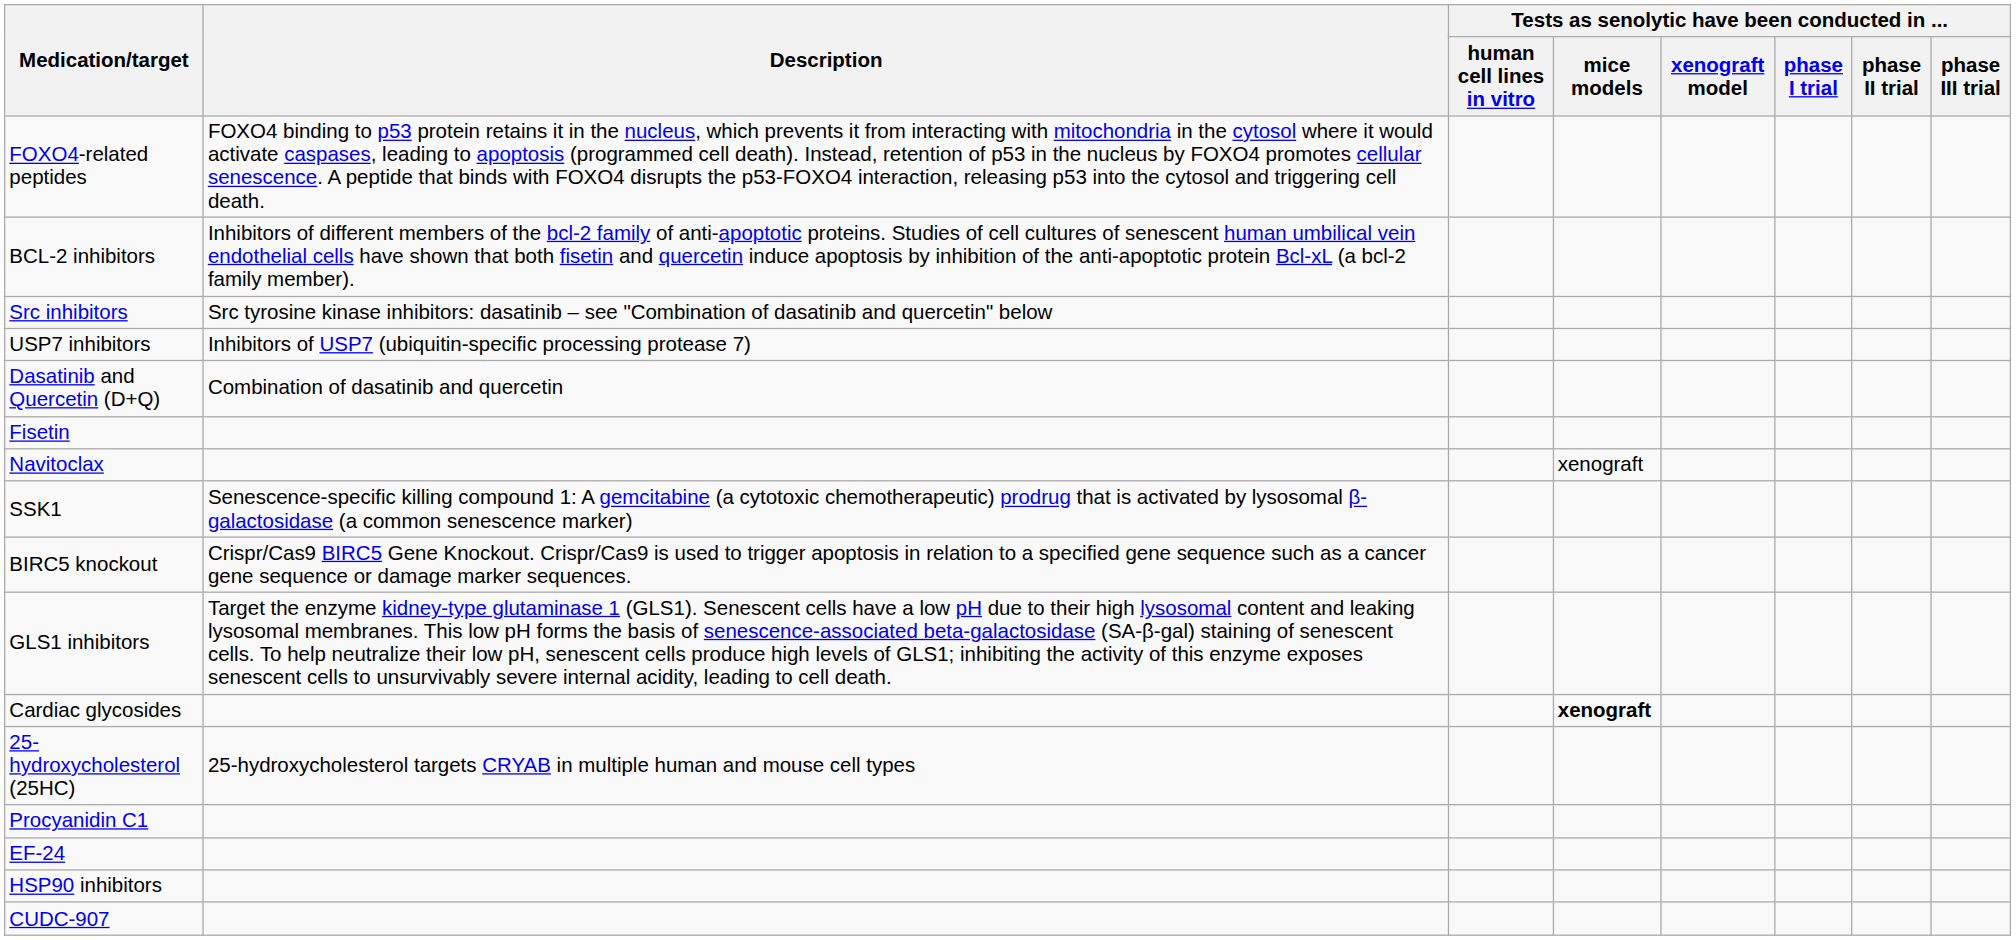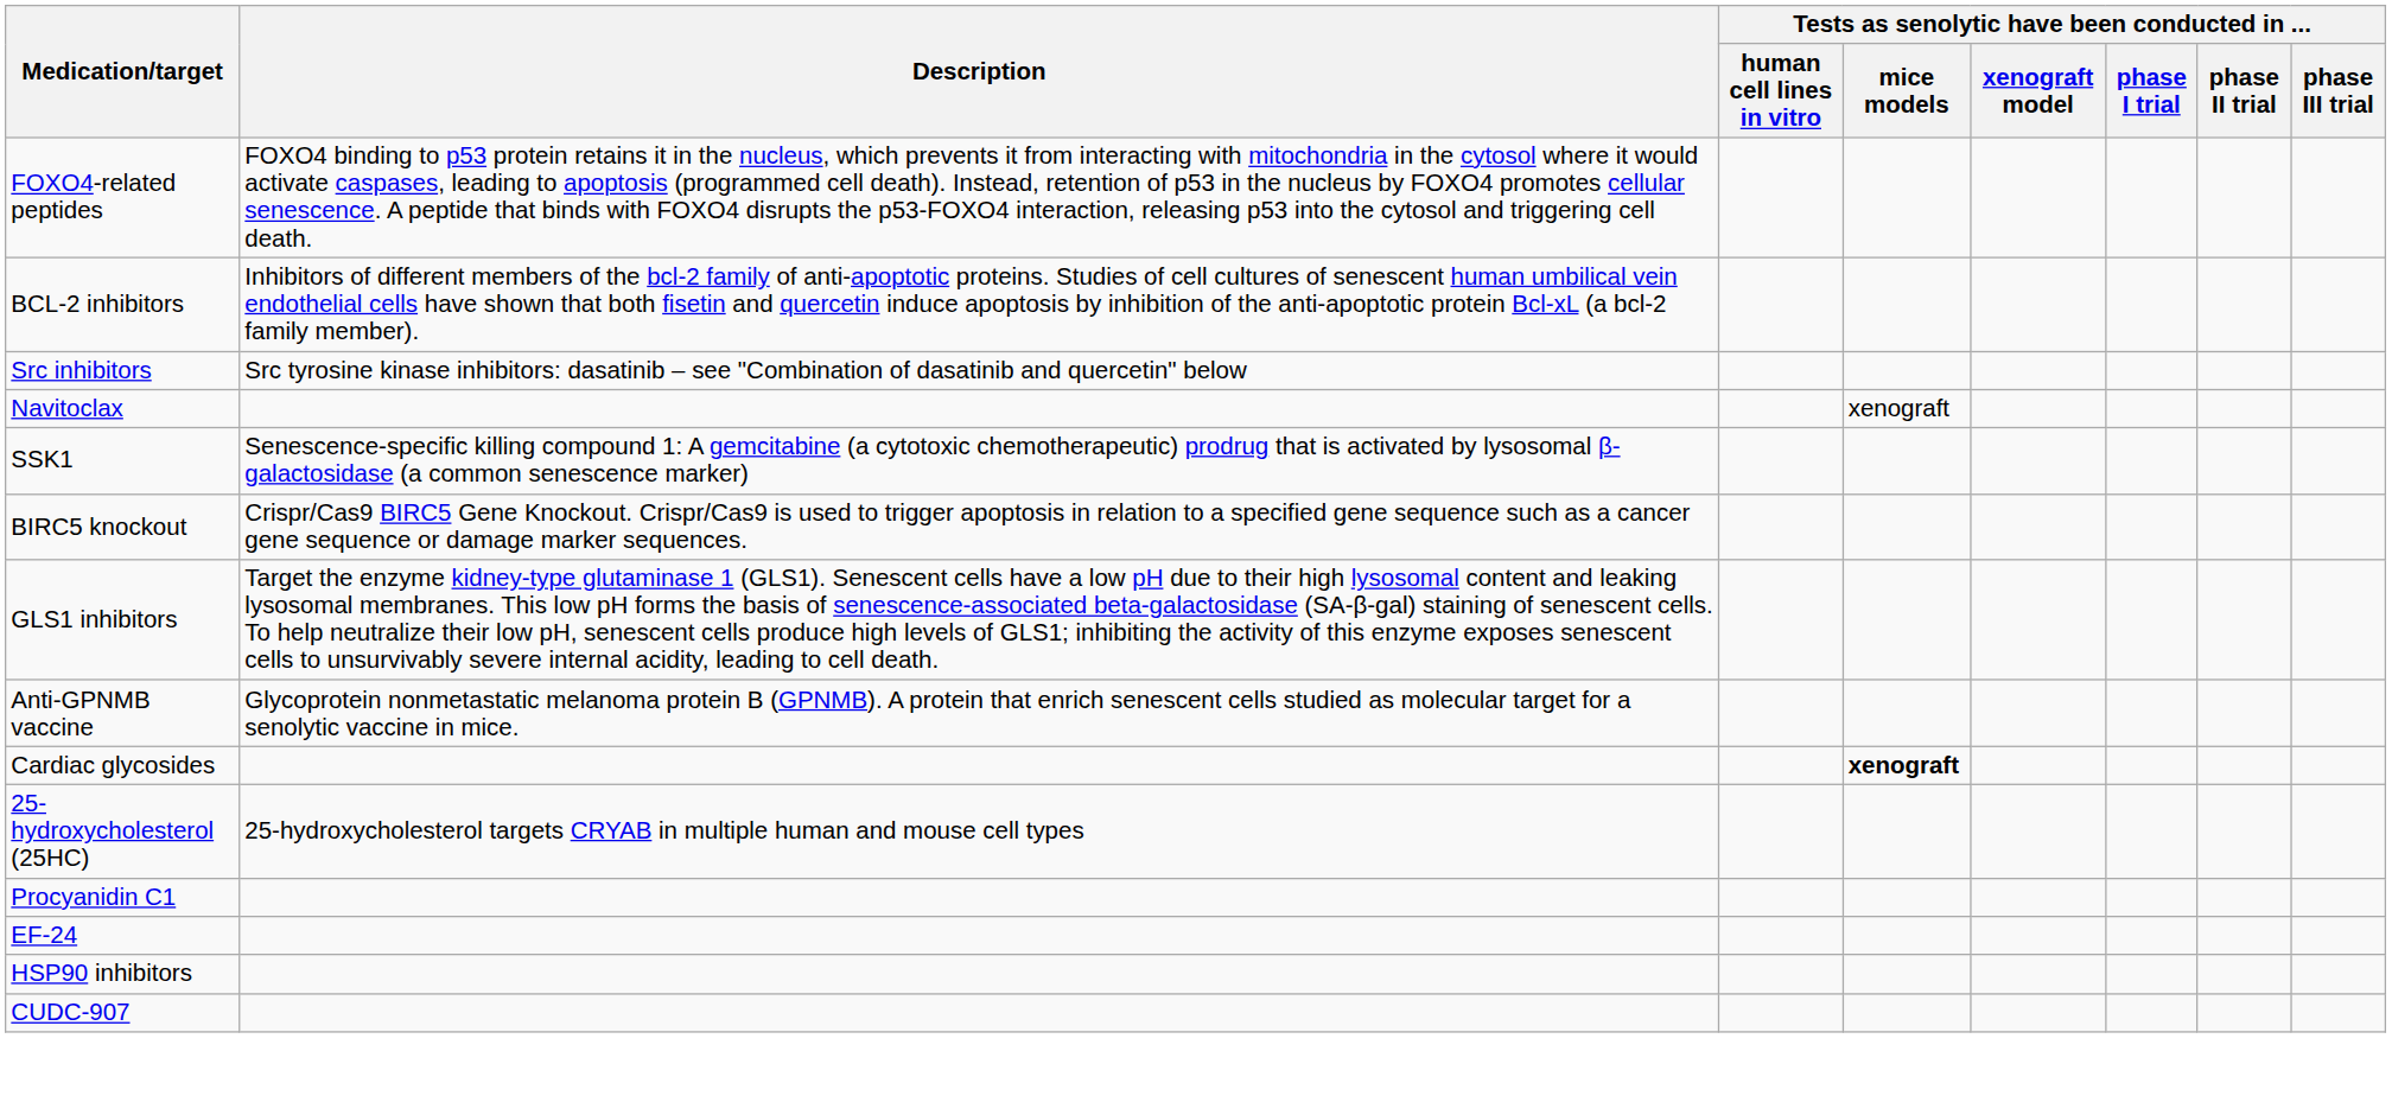- row: USP7 inhibitors | Inhibitors of USP7 (ubiquitin-specific processing protease 7)
- row: Dasatinib and Quercetin (D+Q) | Combination of dasatinib and quercetin
- row: Fisetin
+ row: Anti-GPNMB vaccine | Glycoprotein nonmetastatic melanoma protein B (GPNMB). A protein that enrich senescent cells studied as molecular target for a senolytic vaccine in mice.
